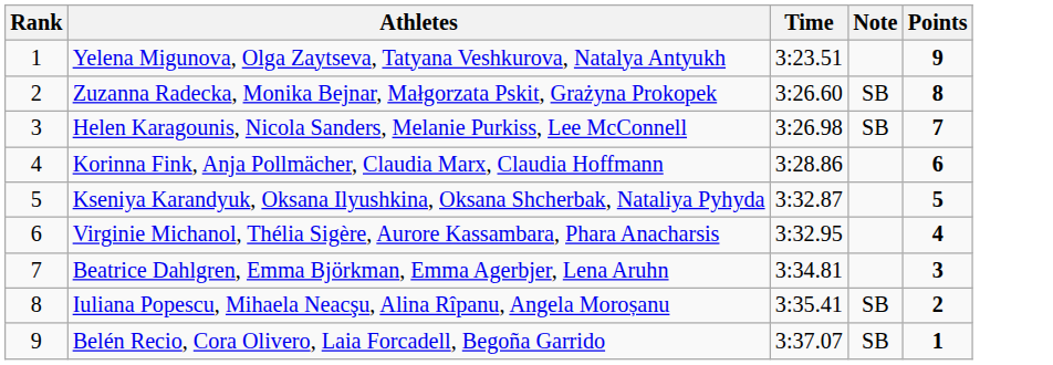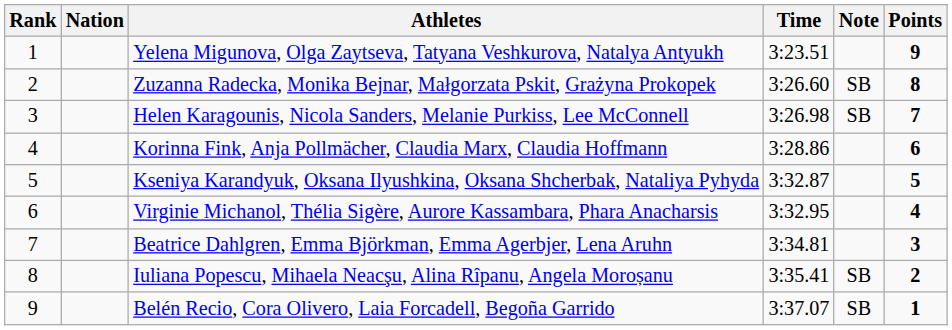+ column: Nation
